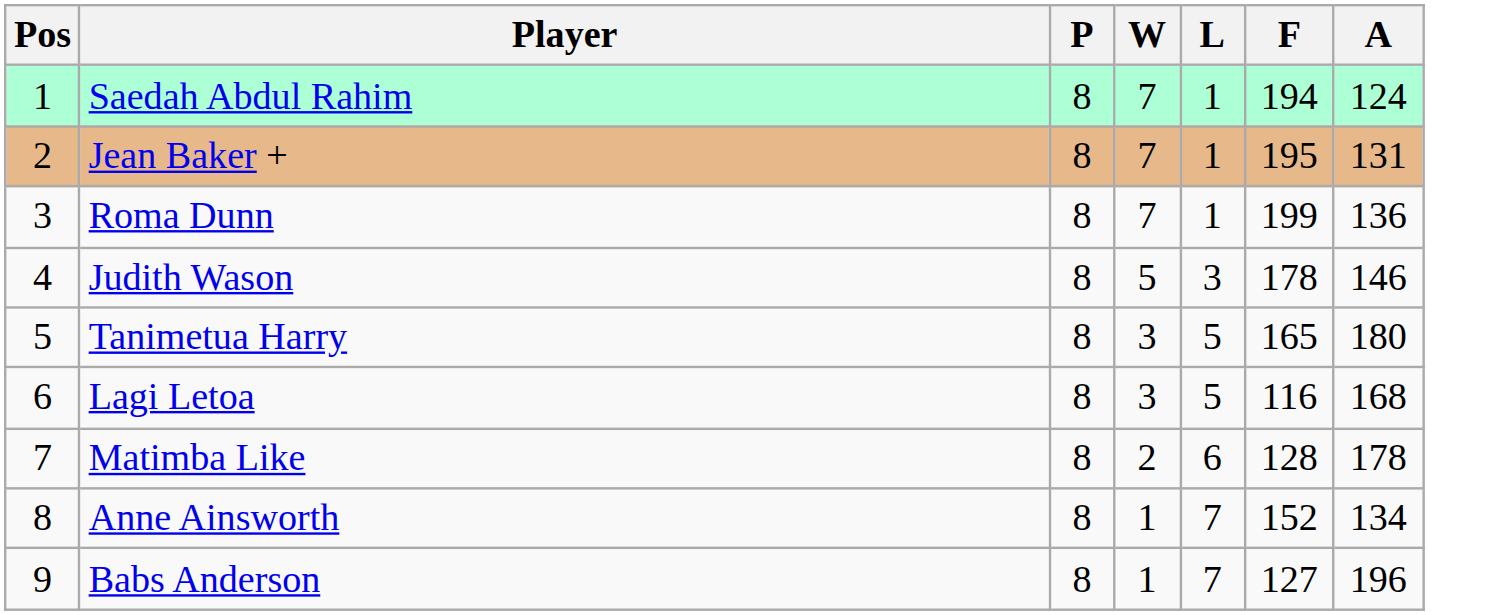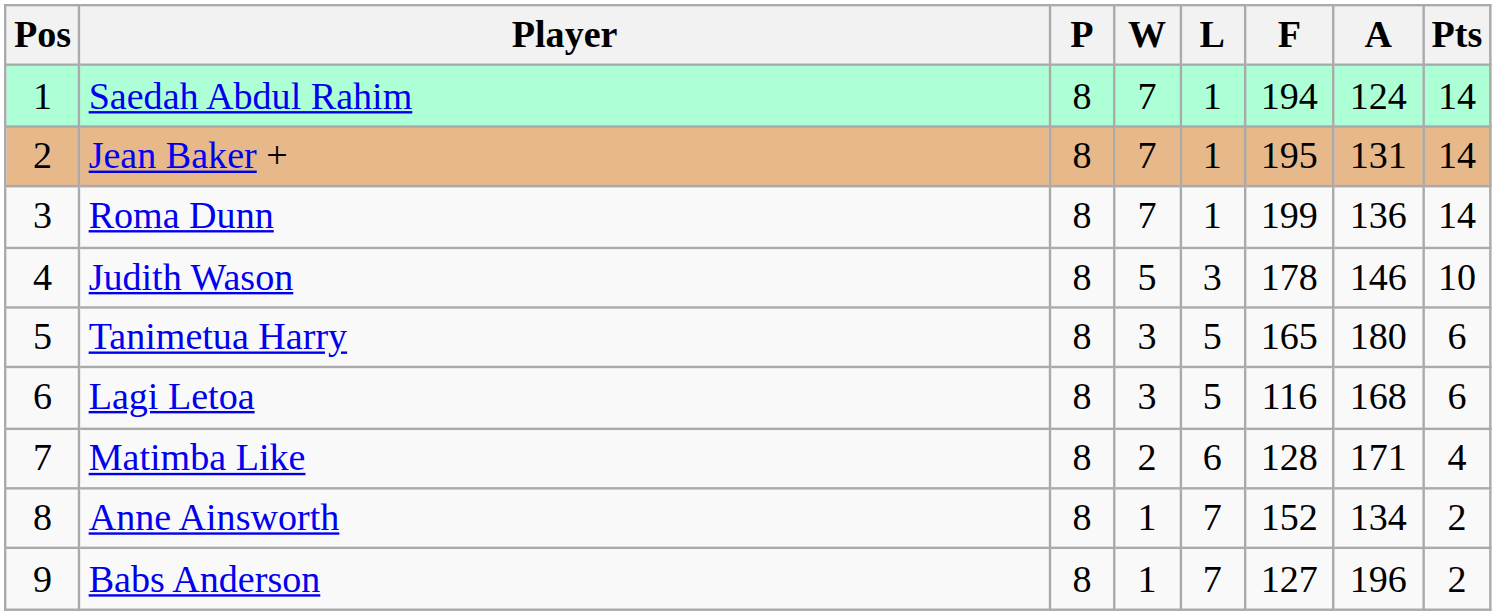+ column: Pts | 14 | 14 | 14 | 10 | 6 | 6 | 4 | 2 | 2
Matimba Like | A: 178 -> 171
